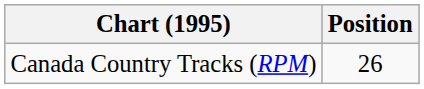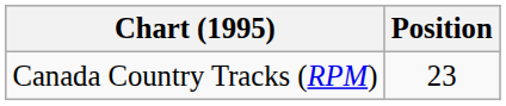Canada Country Tracks (RPM) | Position: 26 -> 23
